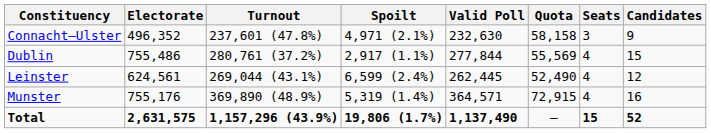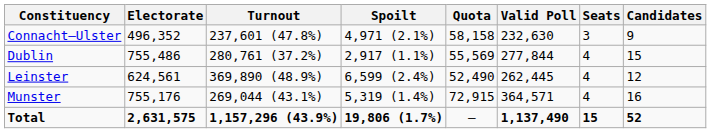columns swapped: Valid Poll <-> Quota
Leinster | Turnout: 269,044 (43.1%) -> 369,890 (48.9%)
Munster | Turnout: 369,890 (48.9%) -> 269,044 (43.1%)
